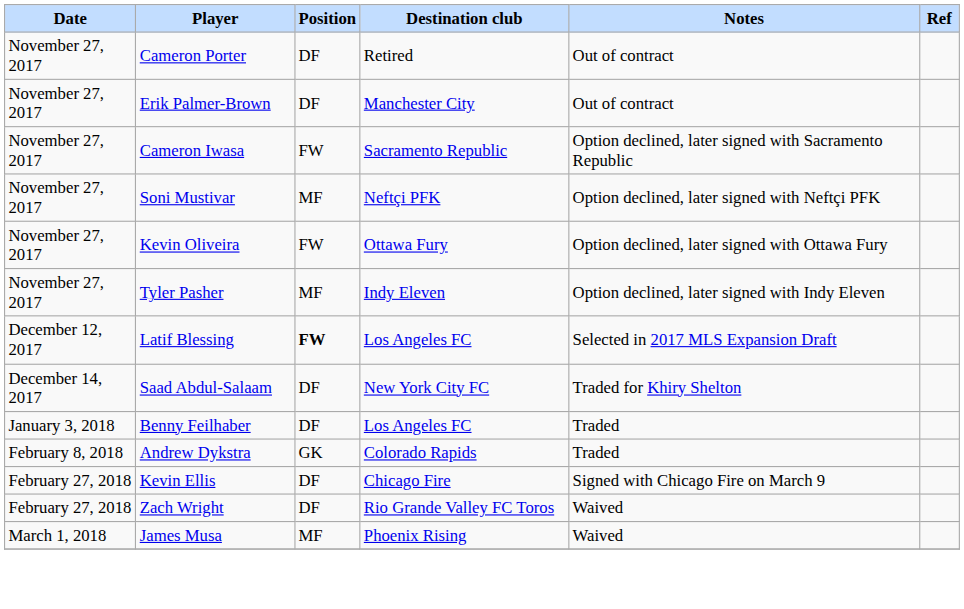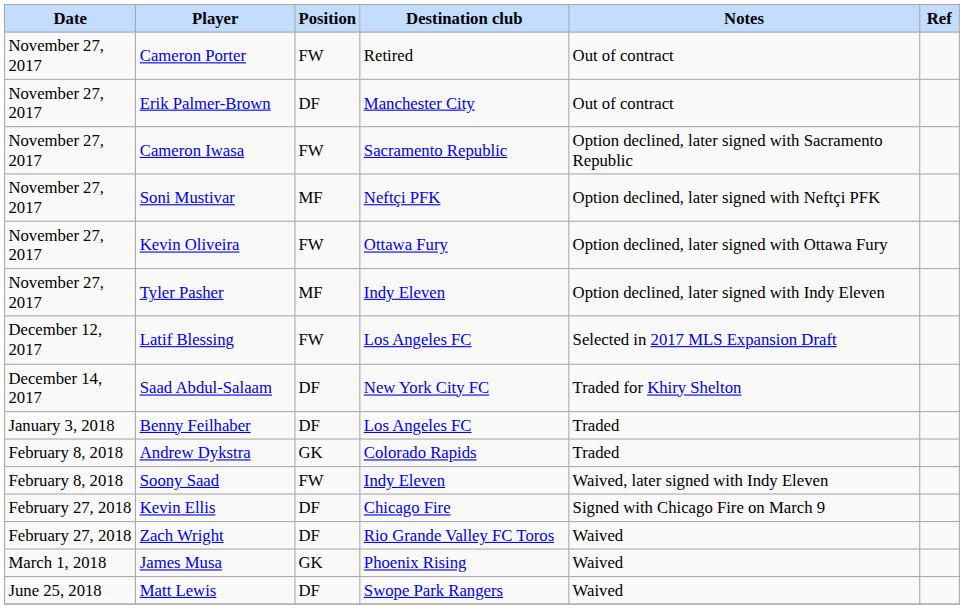Cameron Porter | Position: DF -> FW
Latif Blessing | Position: bold -> normal
+ row: February 8, 2018 | Soony Saad | FW | Indy Eleven | Waived, later signed with Indy Eleven
James Musa | Position: MF -> GK
+ row: June 25, 2018 | Matt Lewis | DF | Swope Park Rangers | Waived
